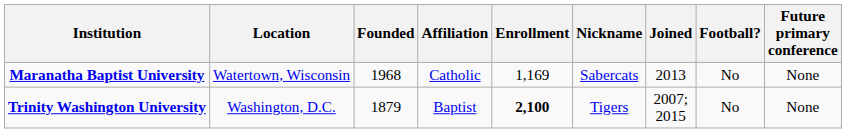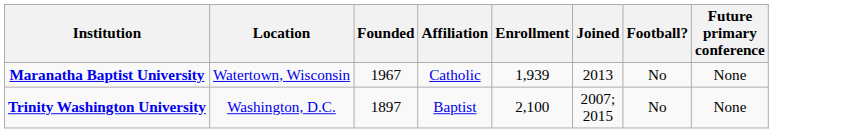- column: Nickname | Sabercats | Tigers
Maranatha Baptist University | Founded: 1968 -> 1967
Maranatha Baptist University | Enrollment: 1,169 -> 1,939
Trinity Washington University | Founded: 1879 -> 1897
Trinity Washington University | Enrollment: bold -> normal
